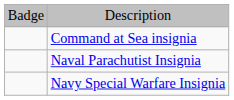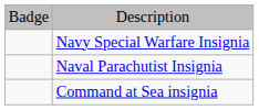rows swapped: Navy Special Warfare Insignia <-> Command at Sea insignia
